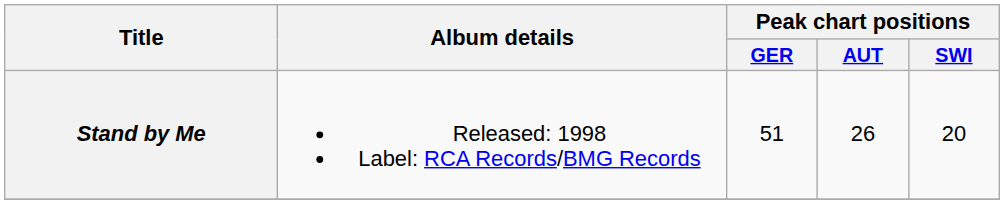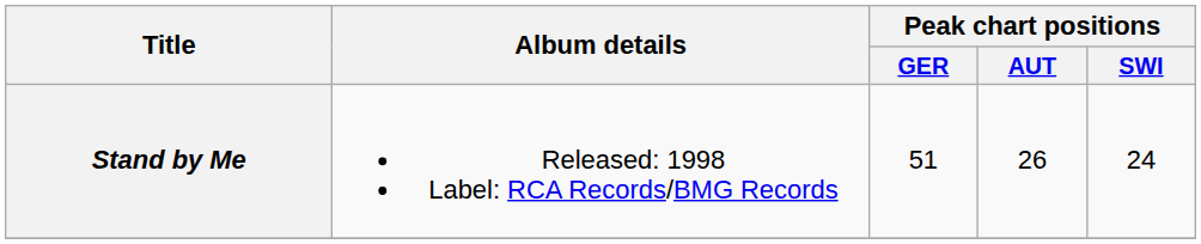Stand by Me | Peak chart positions / SWI: 20 -> 24
